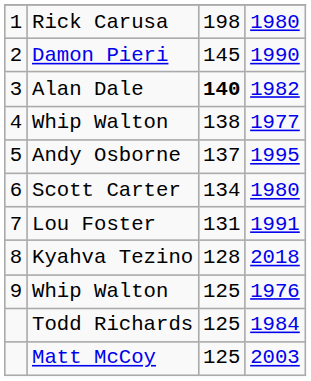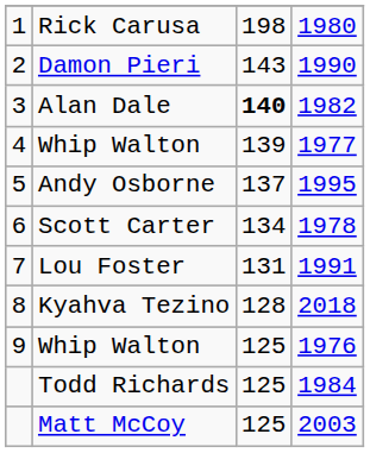Damon Pieri | column 3: 145 -> 143
4 / Whip Walton | column 3: 138 -> 139
Scott Carter | column 4: 1980 -> 1978
